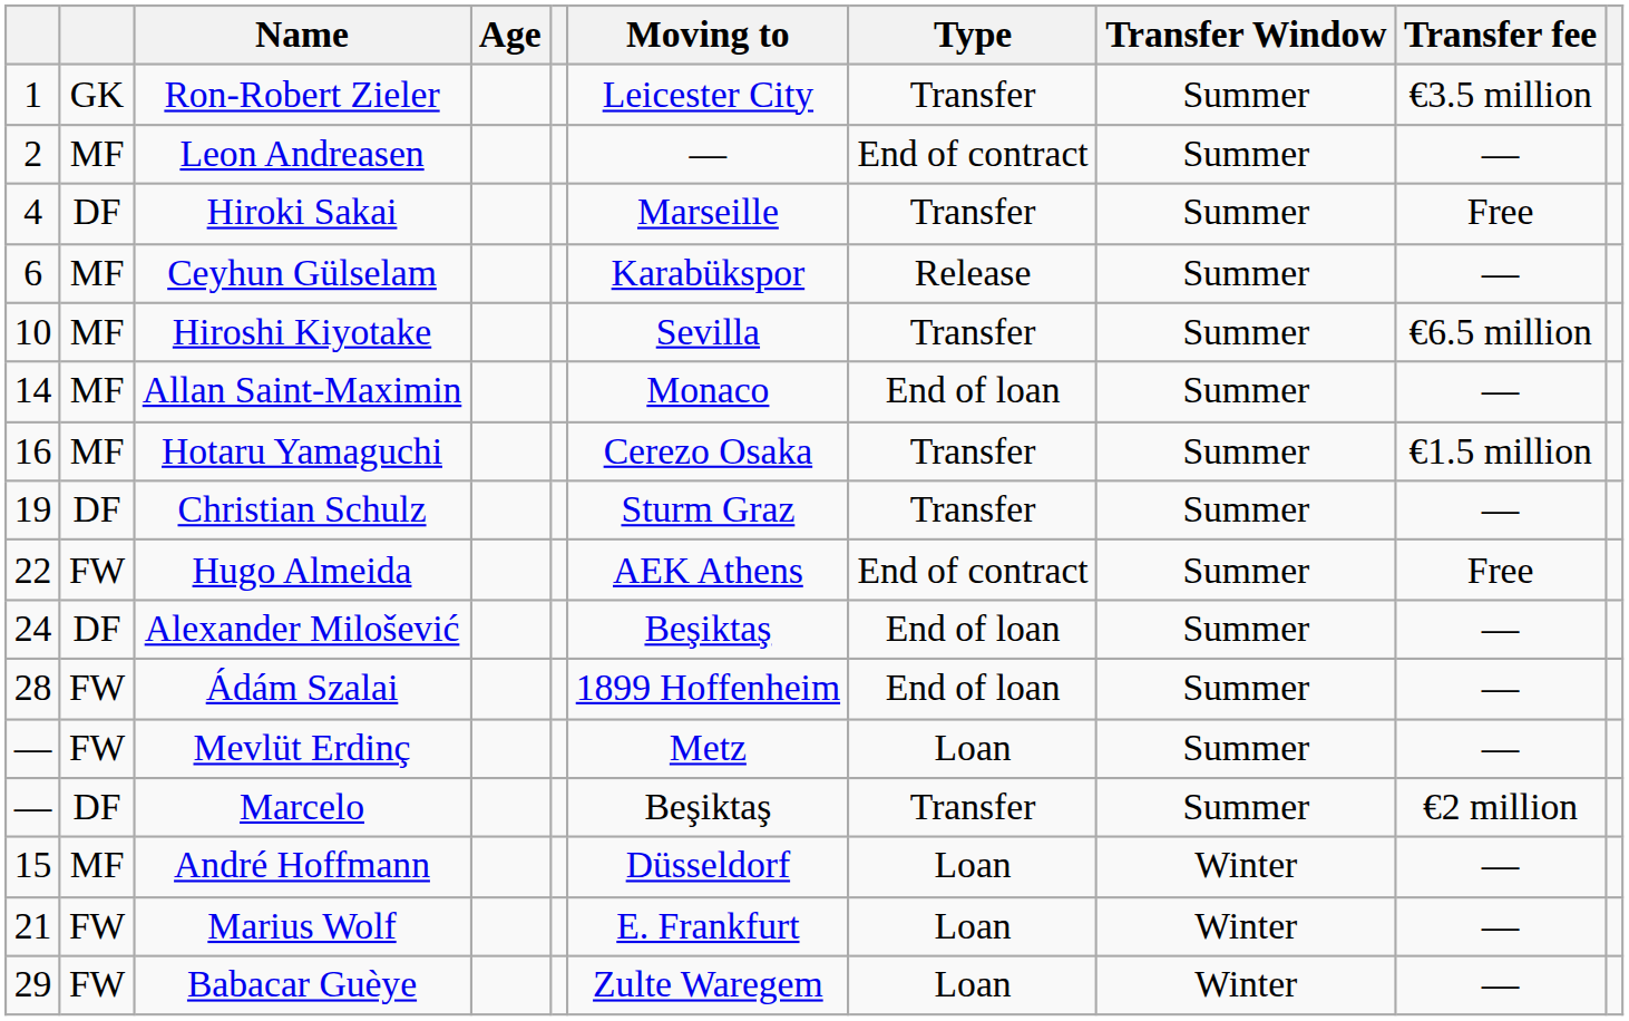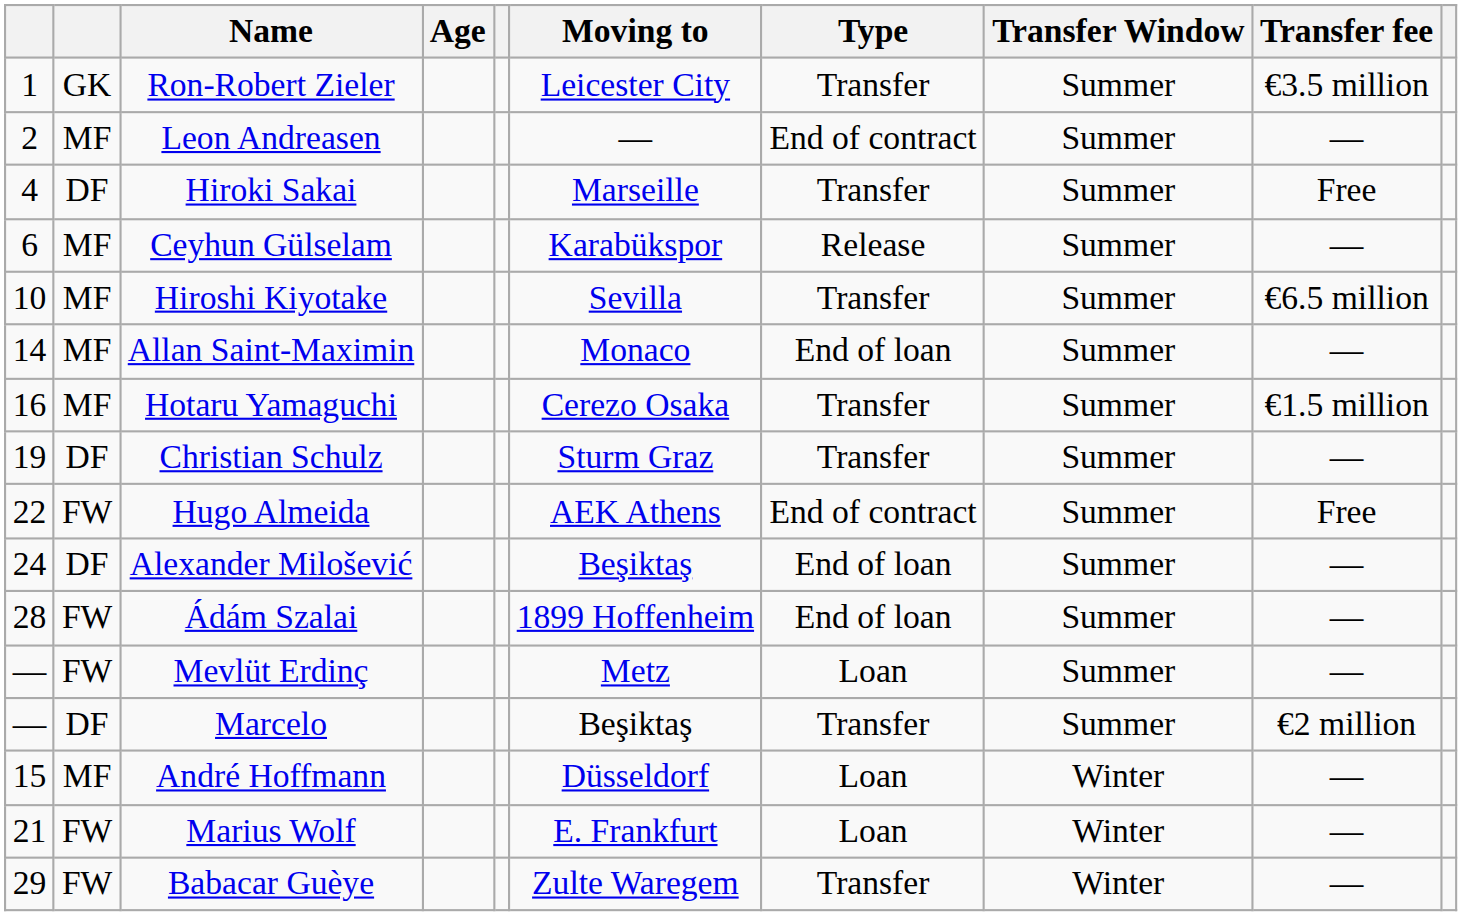Babacar Guèye | Type: Loan -> Transfer
